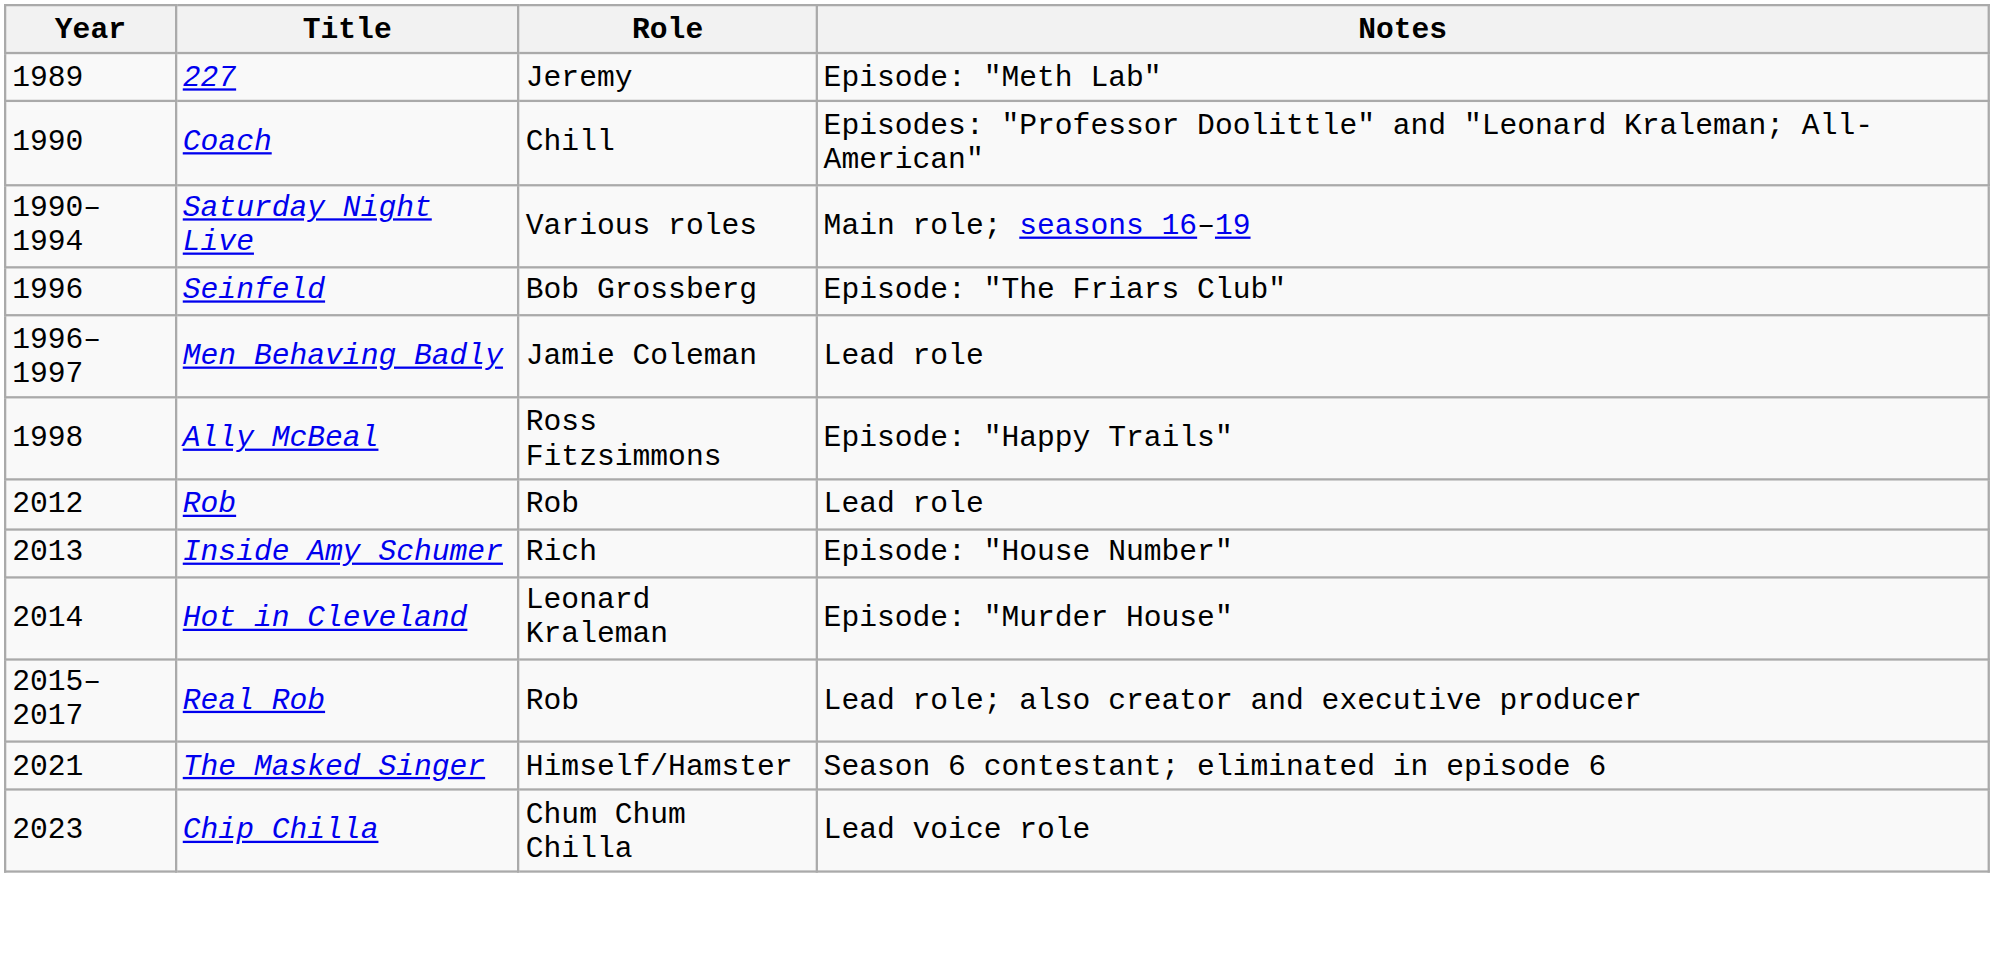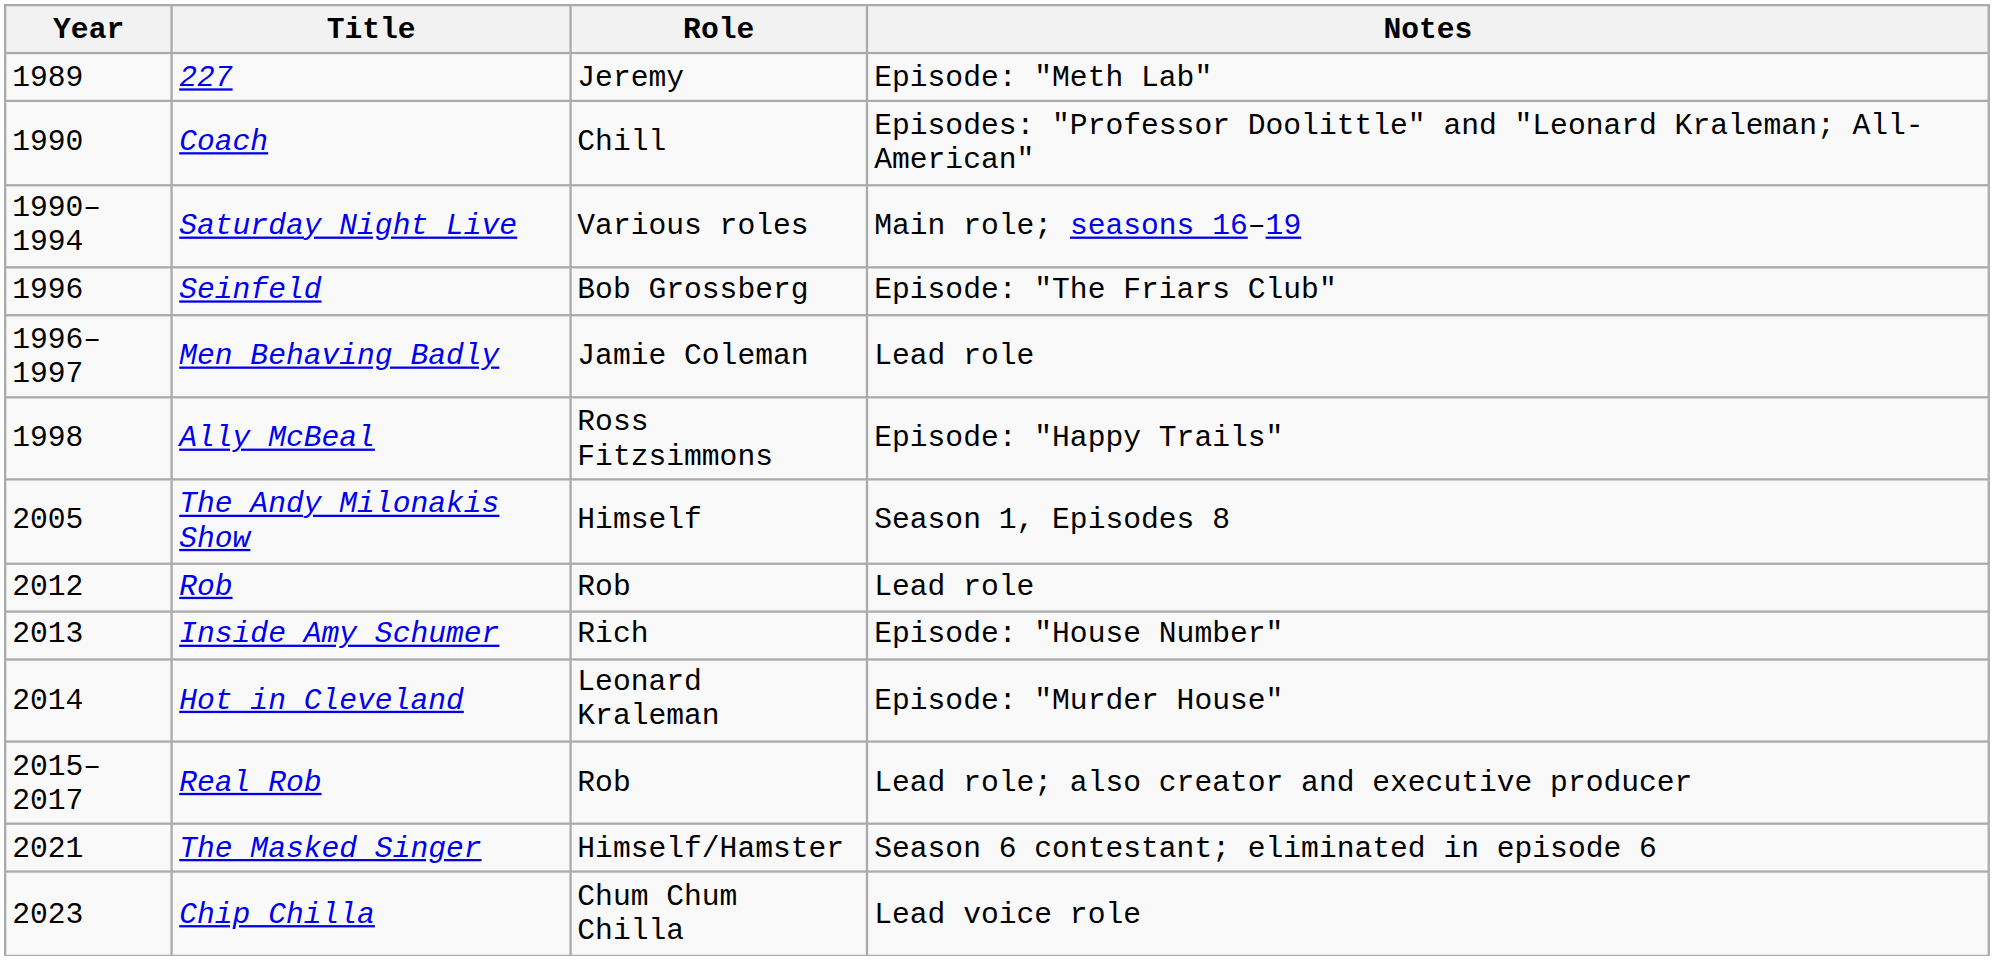+ row: 2005 | The Andy Milonakis Show | Himself | Season 1, Episodes 8
